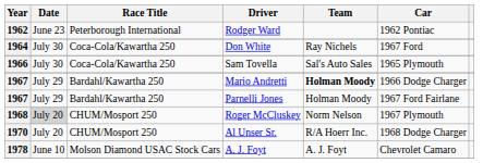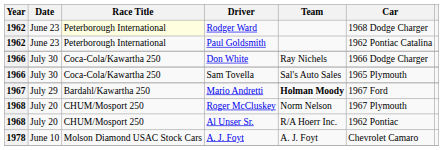Rodger Ward | Race Title: no background -> lightyellow background
Rodger Ward | Car: 1962 Pontiac -> 1968 Dodge Charger
+ row: 1962 | June 23 | Peterborough International | Paul Goldsmith | 1962 Pontiac Catalina
Don White | Year: 1964 -> 1966
Don White | Car: 1967 Ford -> 1966 Dodge Charger
Mario Andretti | Car: 1966 Dodge Charger -> 1967 Ford
- row: 1967 | July 29 | Bardahl/Kawartha 250 | Parnelli Jones | Holman Moody | 1967 Ford Fairlane
Roger McCluskey | Date: lightgrey background -> no background
Al Unser Sr. | Year: 1970 -> 1968
Al Unser Sr. | Car: 1968 Dodge Charger -> 1962 Pontiac
